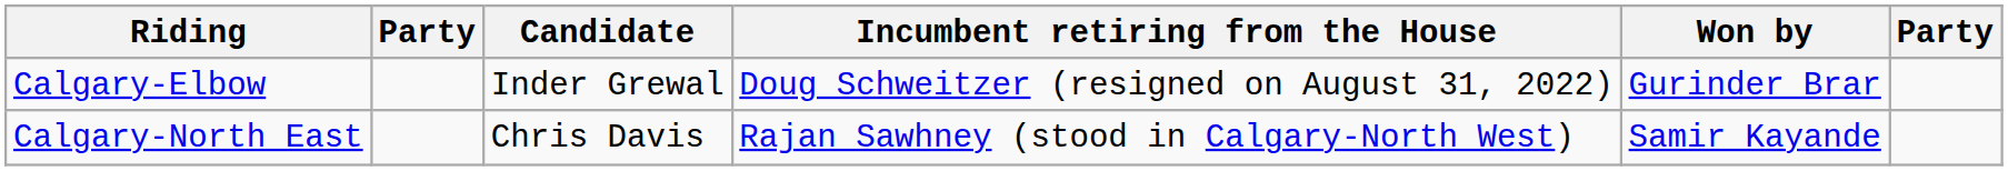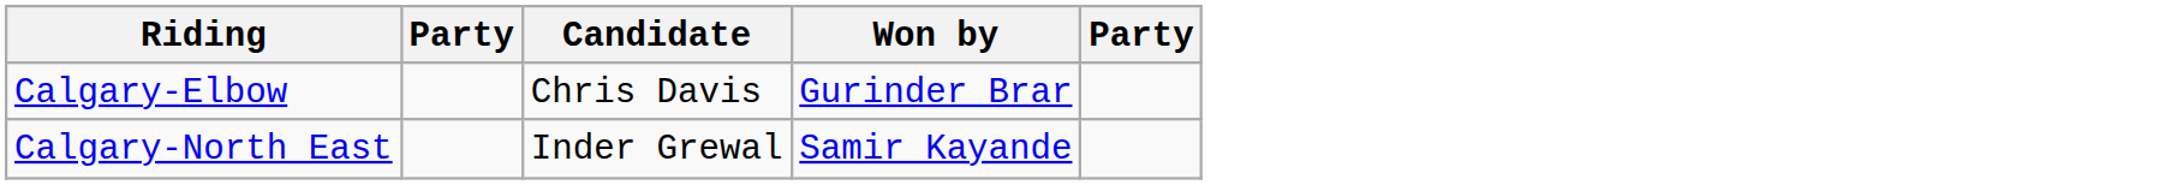- column: Incumbent retiring from the House | Doug Schweitzer (resigned on August 31, 2022) | Rajan Sawhney (stood in Calgary-North West)
Calgary-Elbow | Candidate: Inder Grewal -> Chris Davis
Calgary-North East | Candidate: Chris Davis -> Inder Grewal
